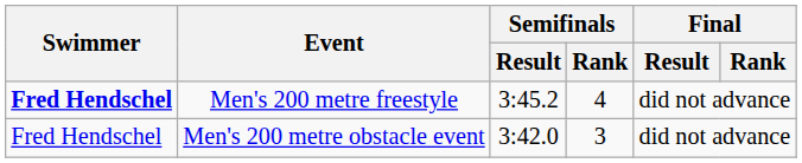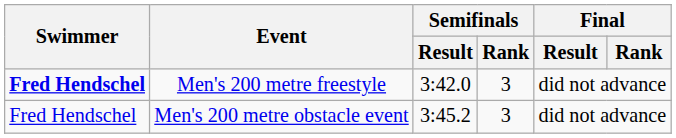Men's 200 metre freestyle | Semifinals / Result: 3:45.2 -> 3:42.0
Men's 200 metre freestyle | Semifinals / Rank: 4 -> 3
Men's 200 metre obstacle event | Semifinals / Result: 3:42.0 -> 3:45.2
